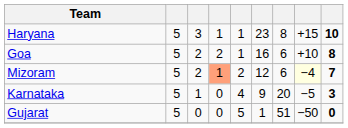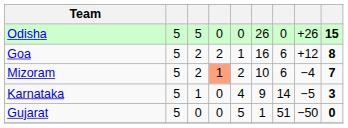+ row: Odisha | 5 | 5 | 0 | 0 | 26 | 0 | +26 | 15
- row: Haryana | 5 | 3 | 1 | 1 | 23 | 8 | +15 | 10
Goa | column 8: +10 -> +12
Mizoram | column 6: 12 -> 10
Mizoram | column 8: lightyellow background -> no background
Karnataka | column 7: 20 -> 14
